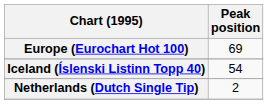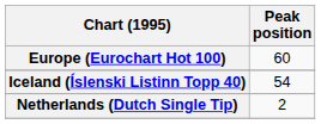Europe (Eurochart Hot 100) | Peak position: 69 -> 60
